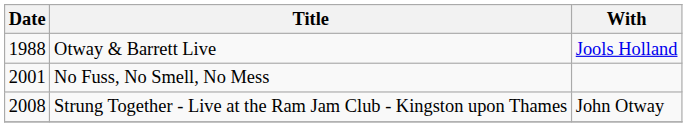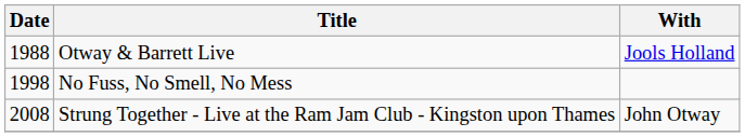No Fuss, No Smell, No Mess | Date: 2001 -> 1998
